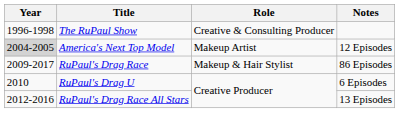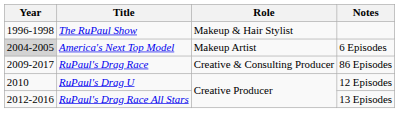The RuPaul Show | Role: Creative & Consulting Producer -> Makeup & Hair Stylist
America's Next Top Model | Notes: 12 Episodes -> 6 Episodes
RuPaul's Drag Race | Role: Makeup & Hair Stylist -> Creative & Consulting Producer
RuPaul's Drag U | Notes: 6 Episodes -> 12 Episodes
